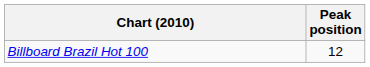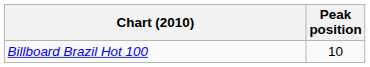Billboard Brazil Hot 100 | Peak position: 12 -> 10
